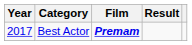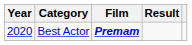Best Actor | Year: 2017 -> 2020
